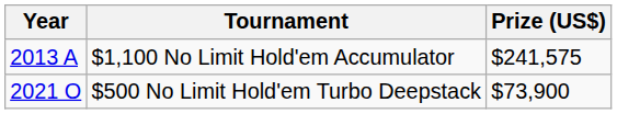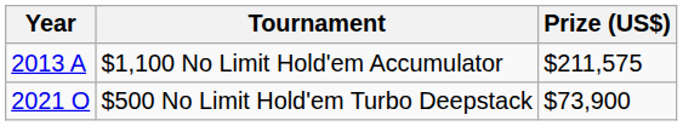$1,100 No Limit Hold'em Accumulator | Prize (US$): $241,575 -> $211,575
